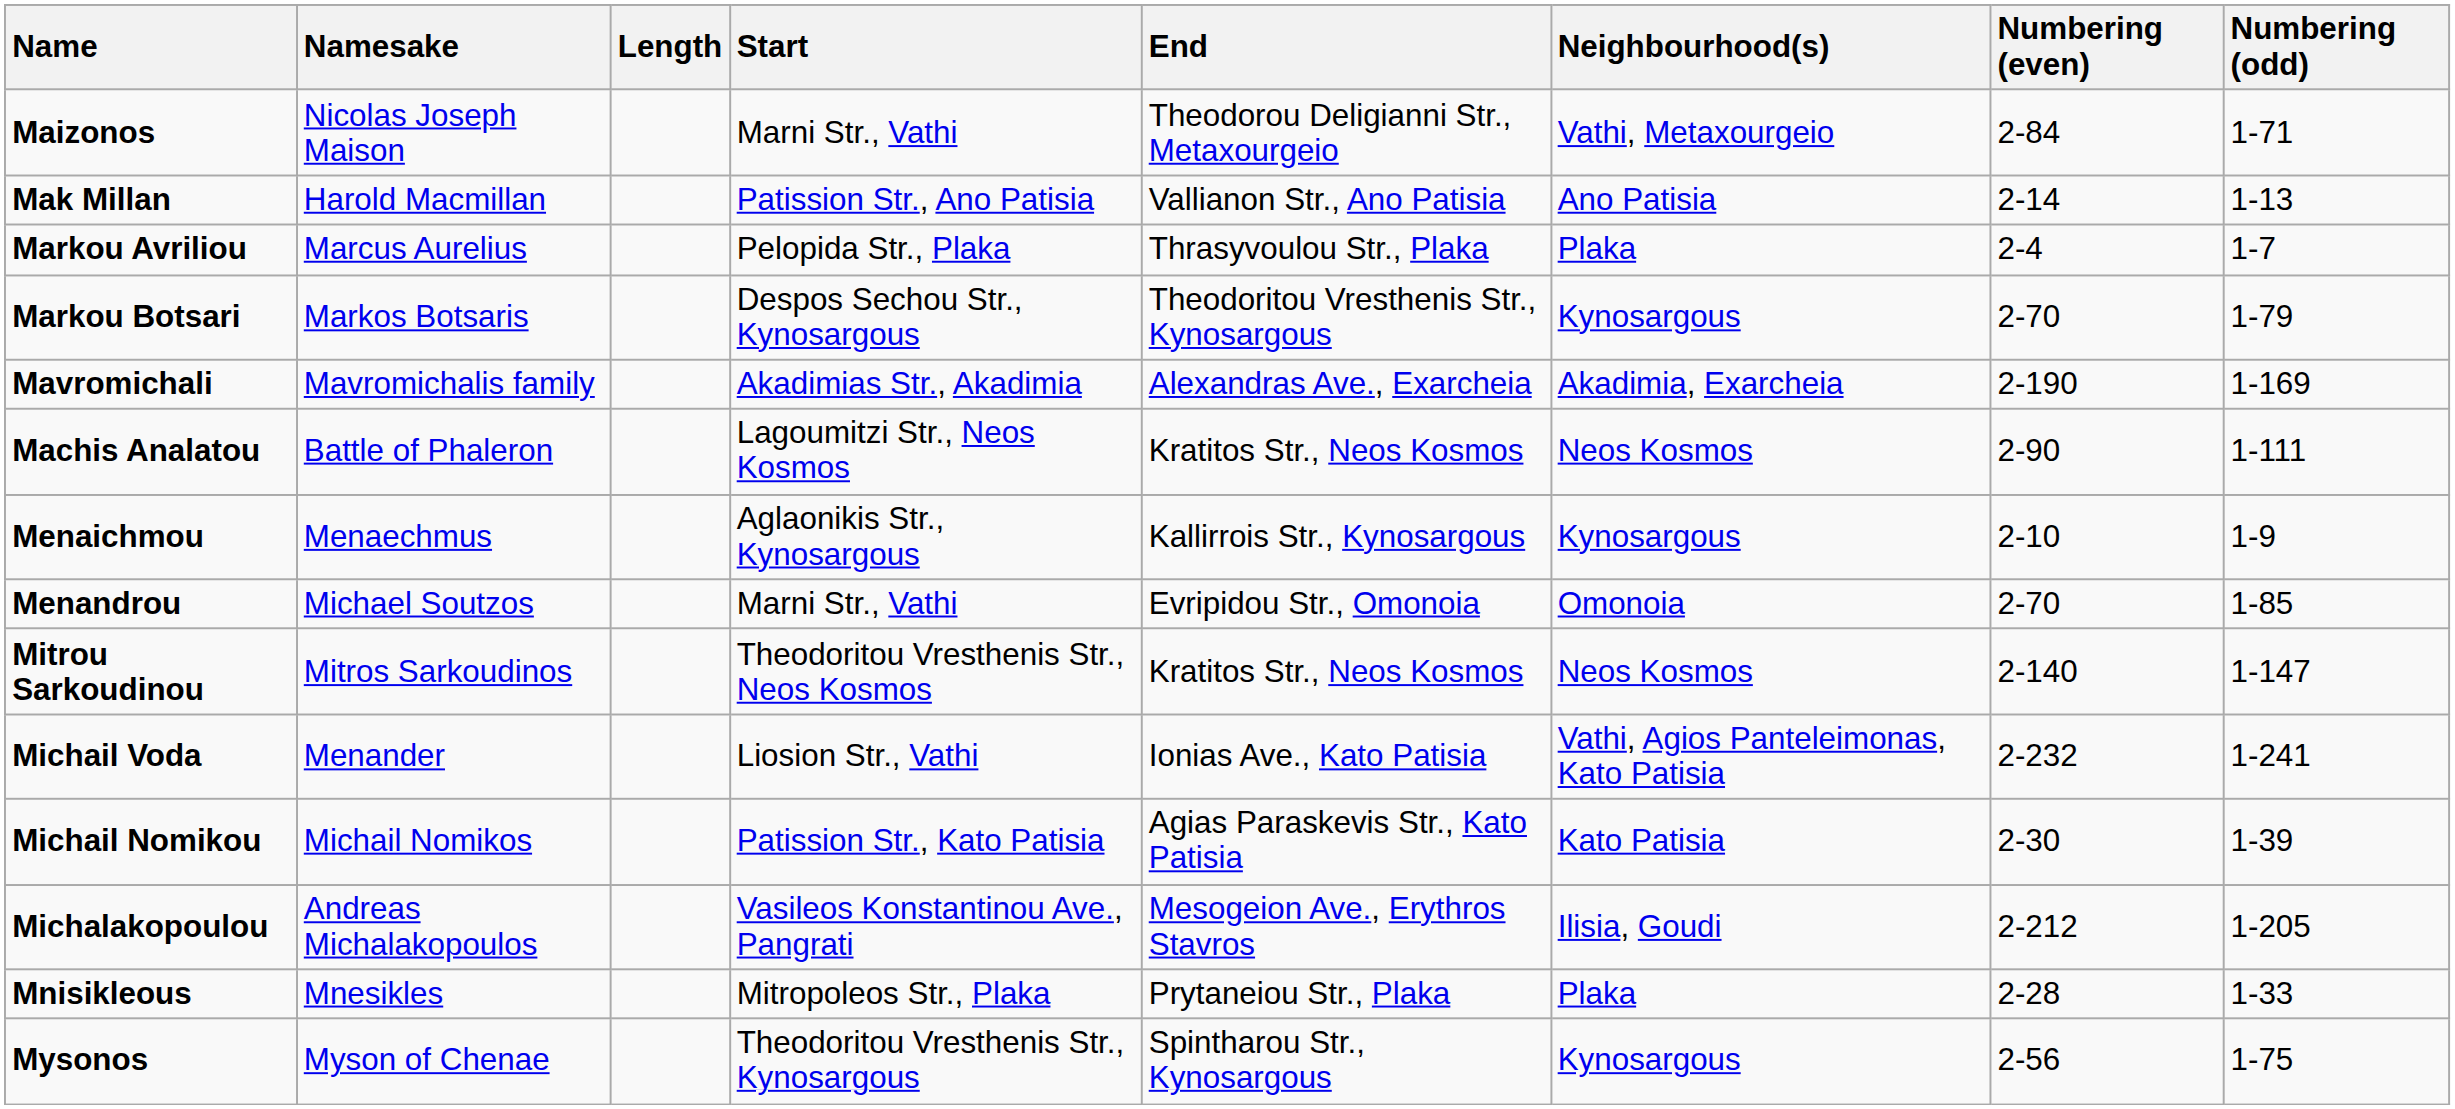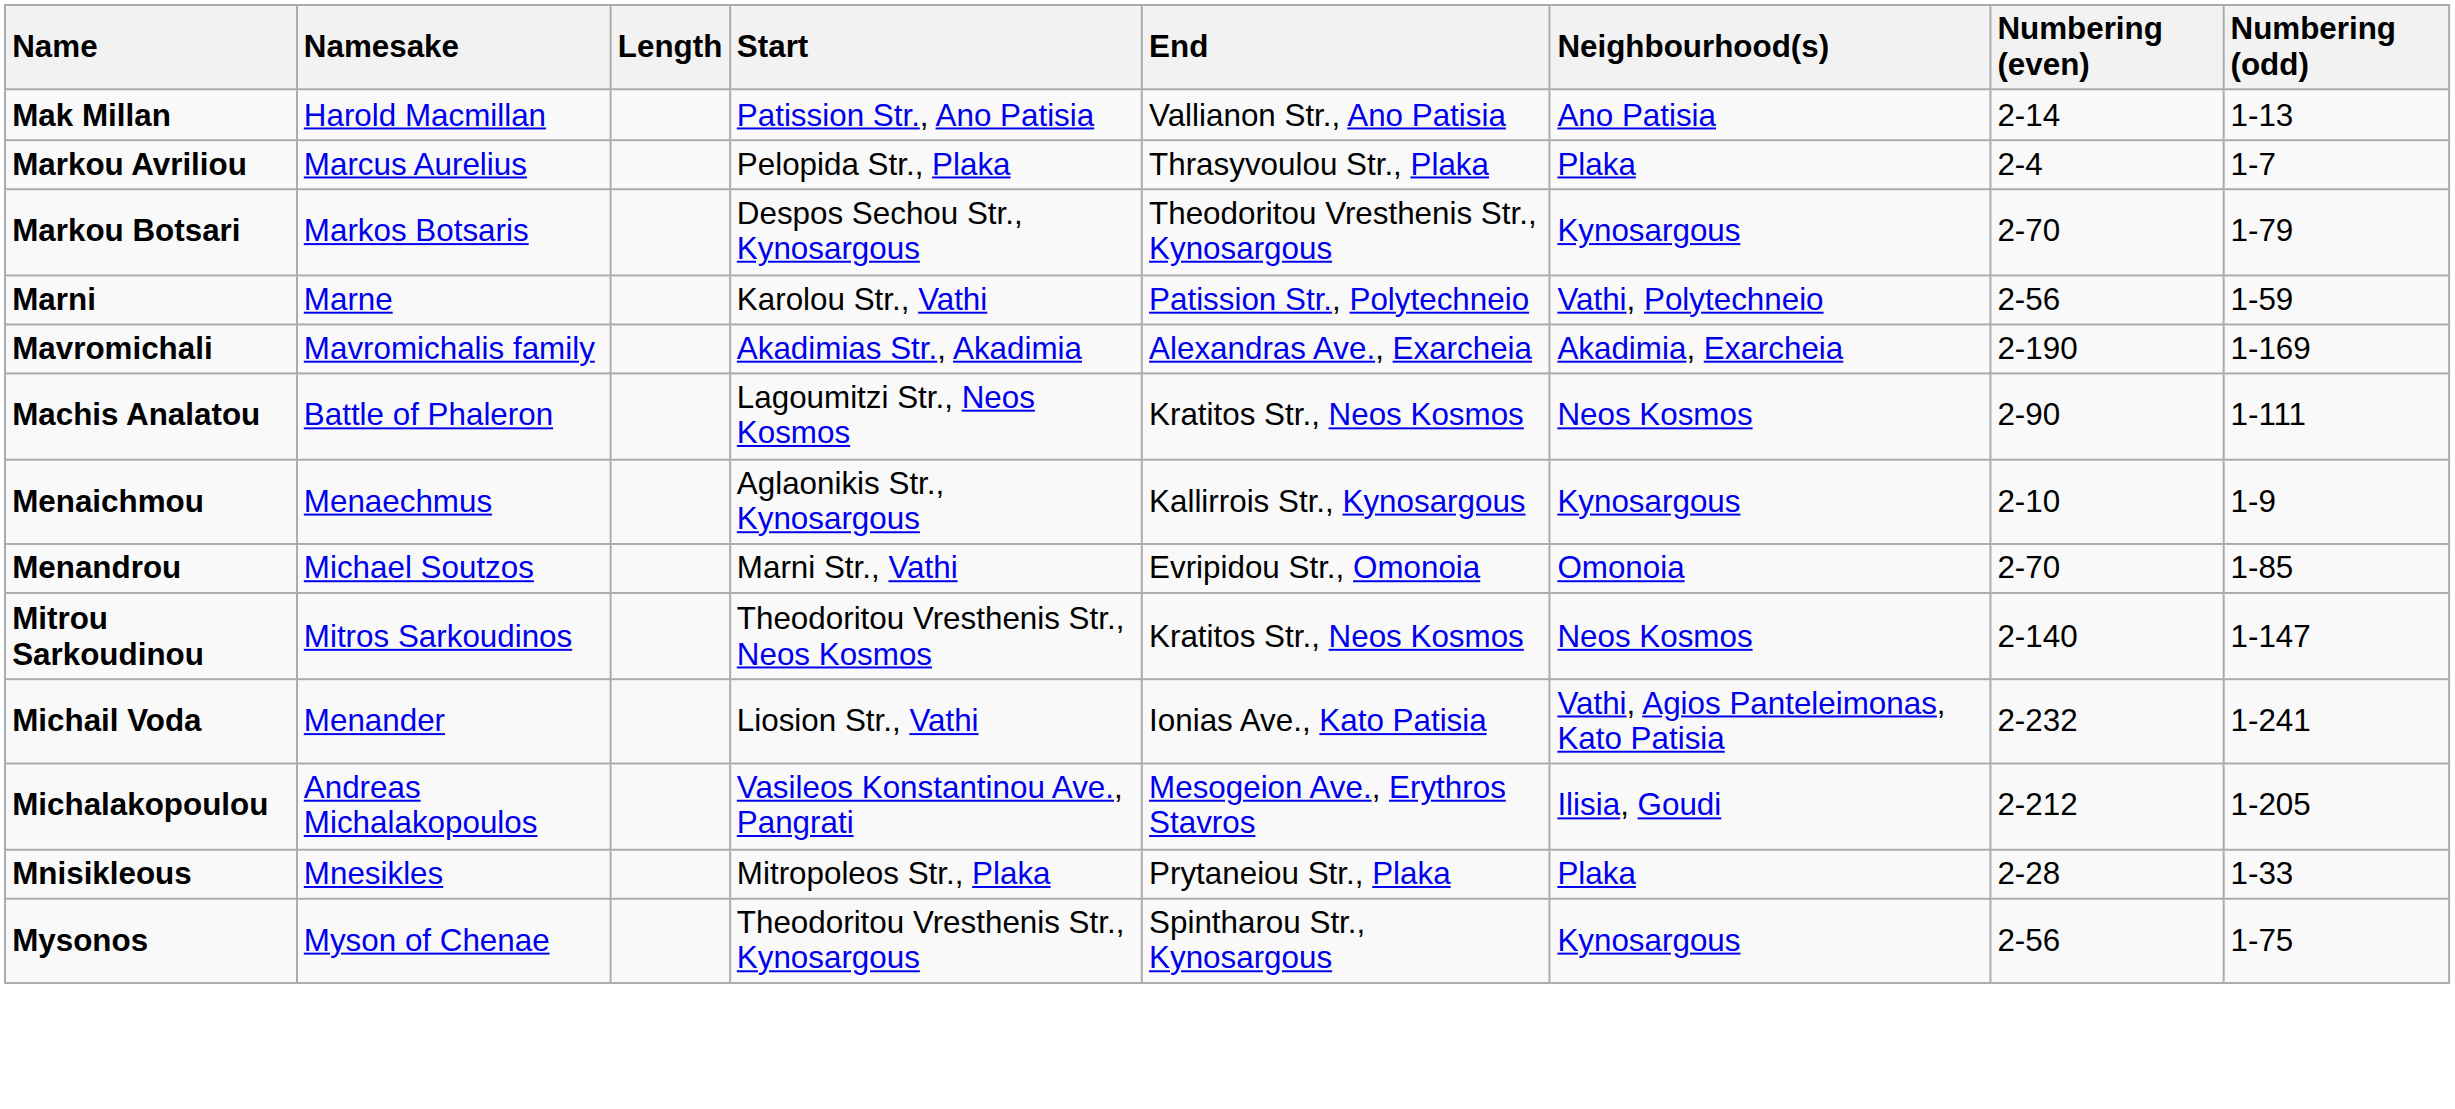- row: Maizonos | Nicolas Joseph Maison | Marni Str., Vathi | Theodorou Deligianni Str., Metaxourgeio | Vathi, Metaxourgeio | 2-84 | 1-71
+ row: Marni | Marne | Karolou Str., Vathi | Patission Str., Polytechneio | Vathi, Polytechneio | 2-56 | 1-59
- row: Michail Nomikou | Michail Nomikos | Patission Str., Kato Patisia | Agias Paraskevis Str., Kato Patisia | Kato Patisia | 2-30 | 1-39
